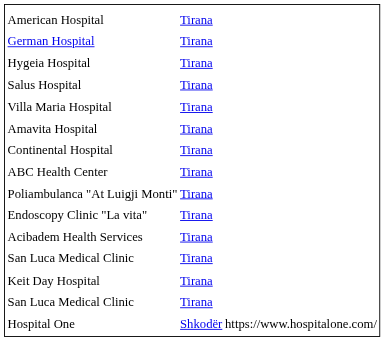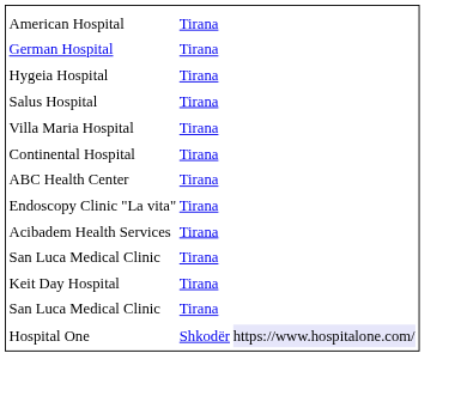- row: Amavita Hospital | Tirana
- row: Poliambulanca "At Luigji Monti" | Tirana
Hospital One | column 3: no background -> lavender background
